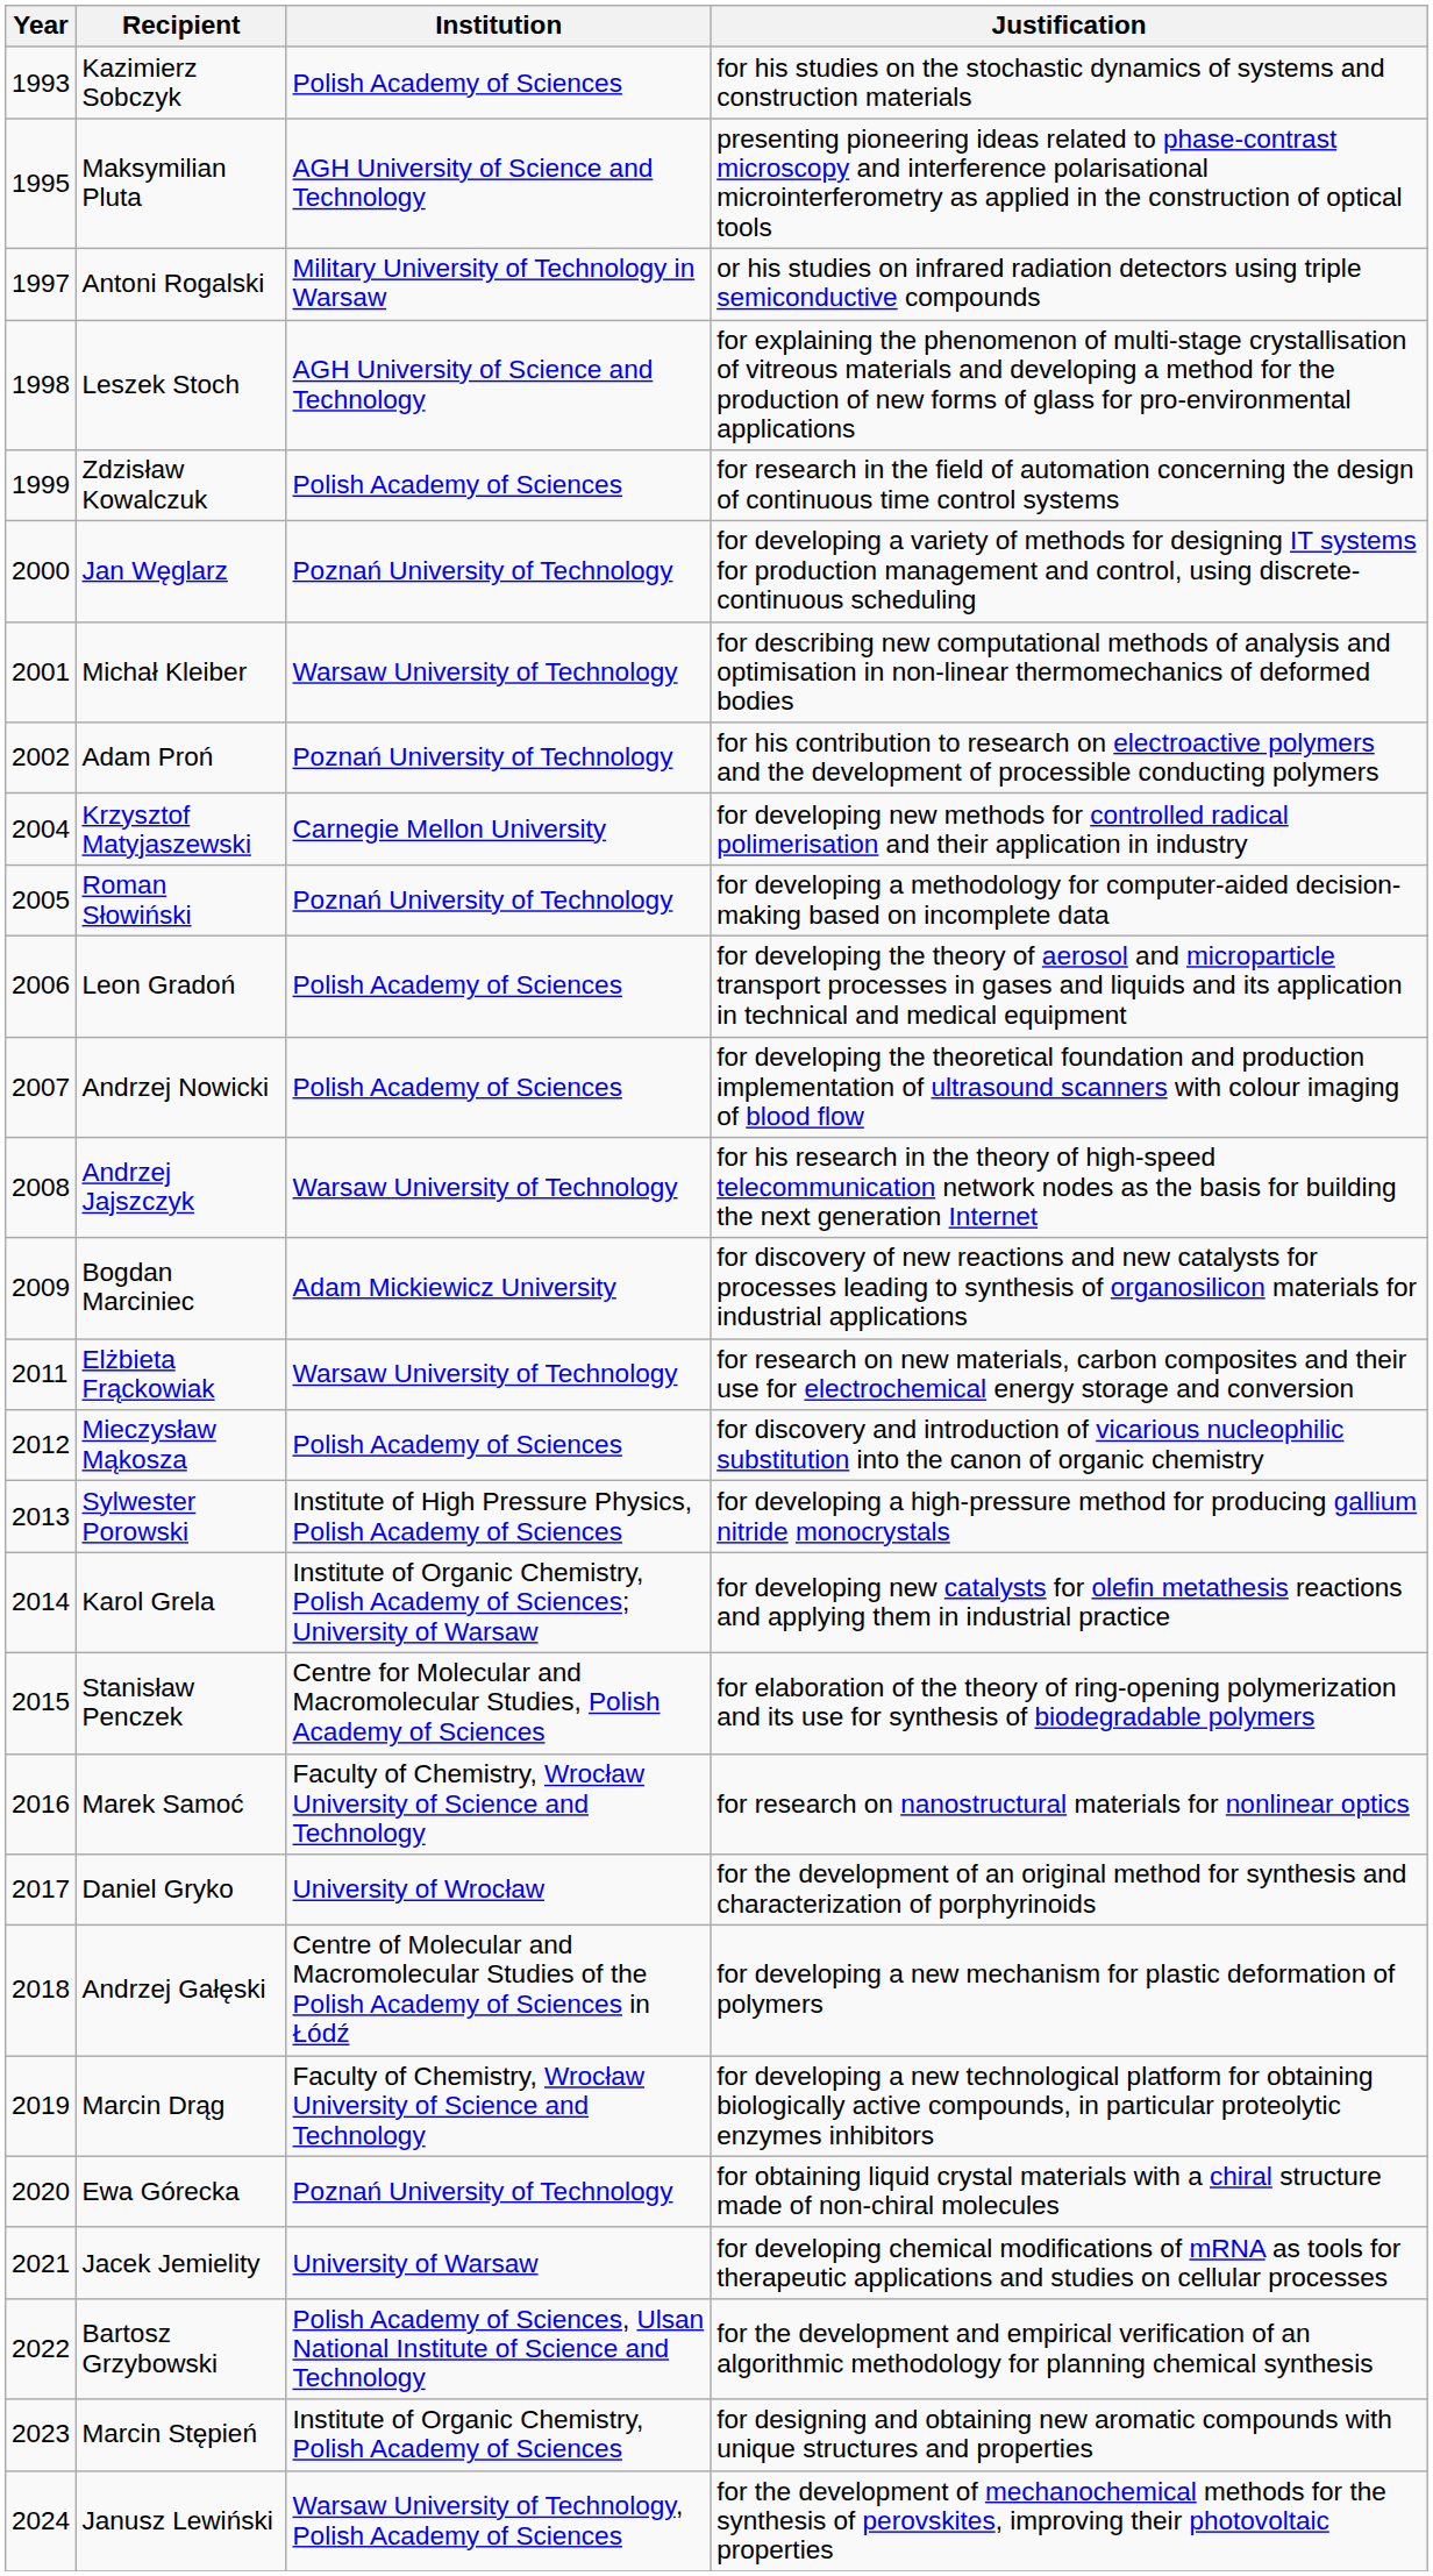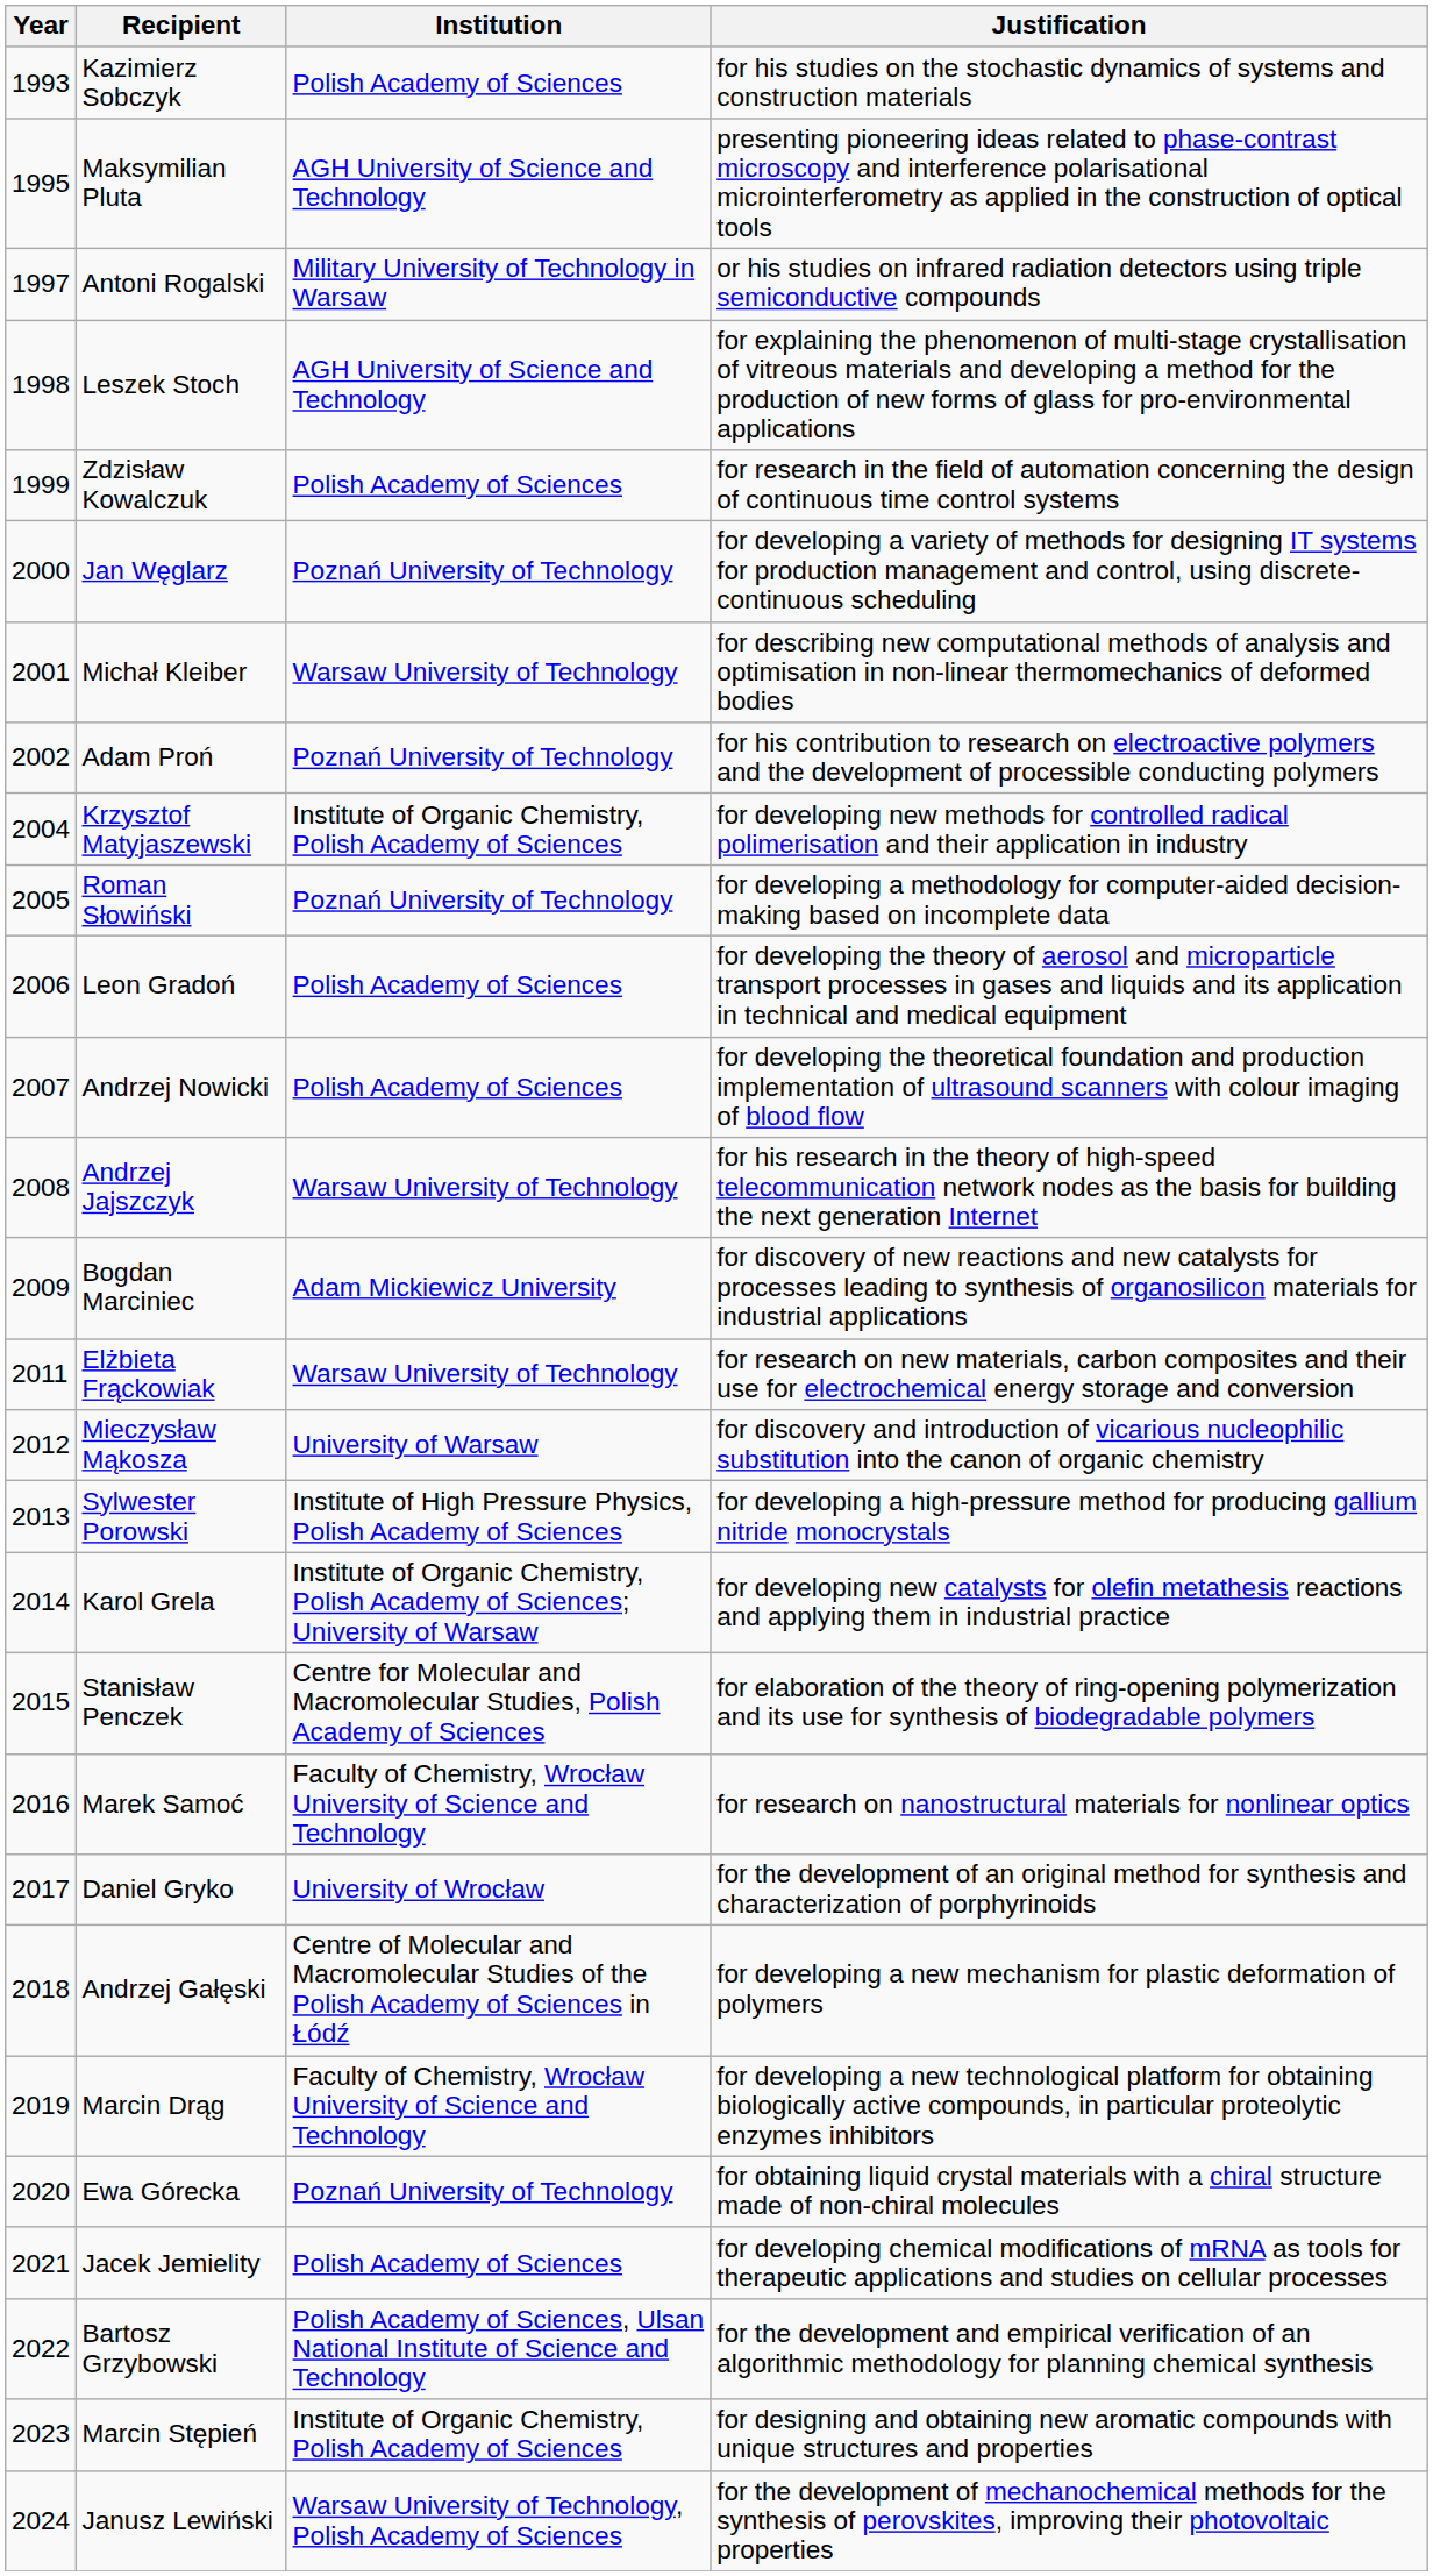Krzysztof Matyjaszewski | Institution: Carnegie Mellon University -> Institute of Organic Chemistry, Polish Academy of Sciences
Mieczysław Mąkosza | Institution: Polish Academy of Sciences -> University of Warsaw
Jacek Jemielity | Institution: University of Warsaw -> Polish Academy of Sciences
